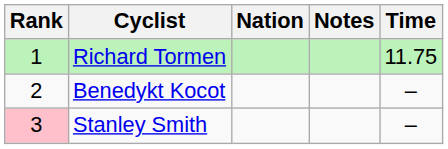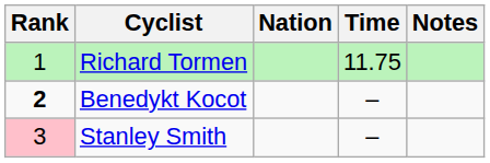columns swapped: Time <-> Notes
Benedykt Kocot | Rank: normal -> bold
